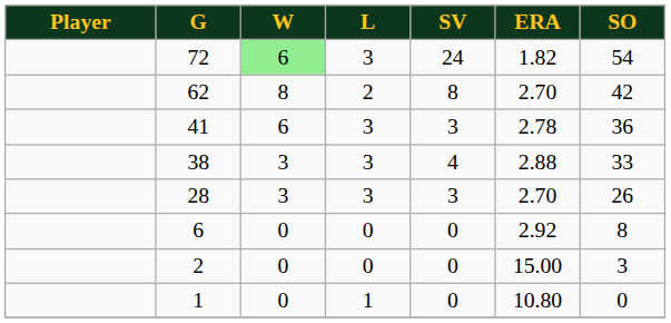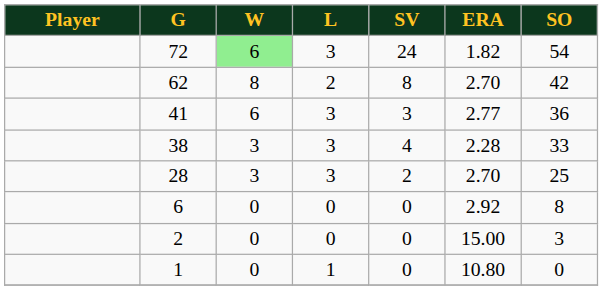41 | ERA: 2.78 -> 2.77
38 | ERA: 2.88 -> 2.28
28 | SV: 3 -> 2
28 | SO: 26 -> 25
